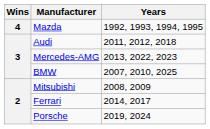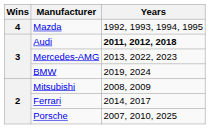Audi | Years: normal -> bold
BMW | Years: 2007, 2010, 2025 -> 2019, 2024
Porsche | Years: 2019, 2024 -> 2007, 2010, 2025
